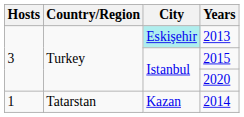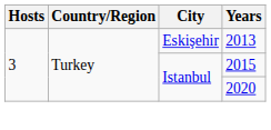2013 | City: paleturquoise background -> no background
- row: 1 | Tatarstan | Kazan | 2014
